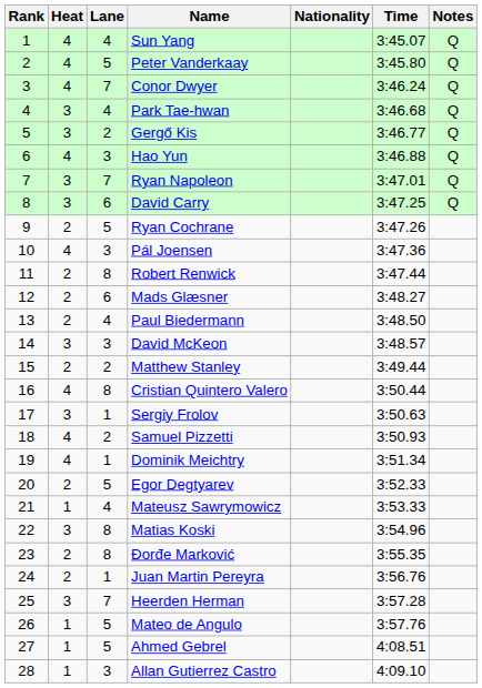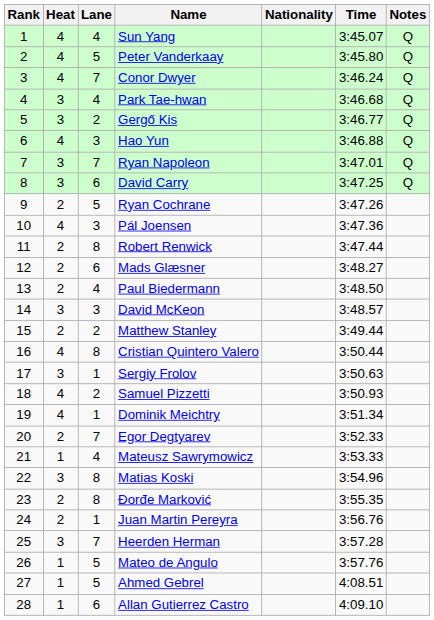Egor Degtyarev | Lane: 5 -> 7
Allan Gutierrez Castro | Lane: 3 -> 6
